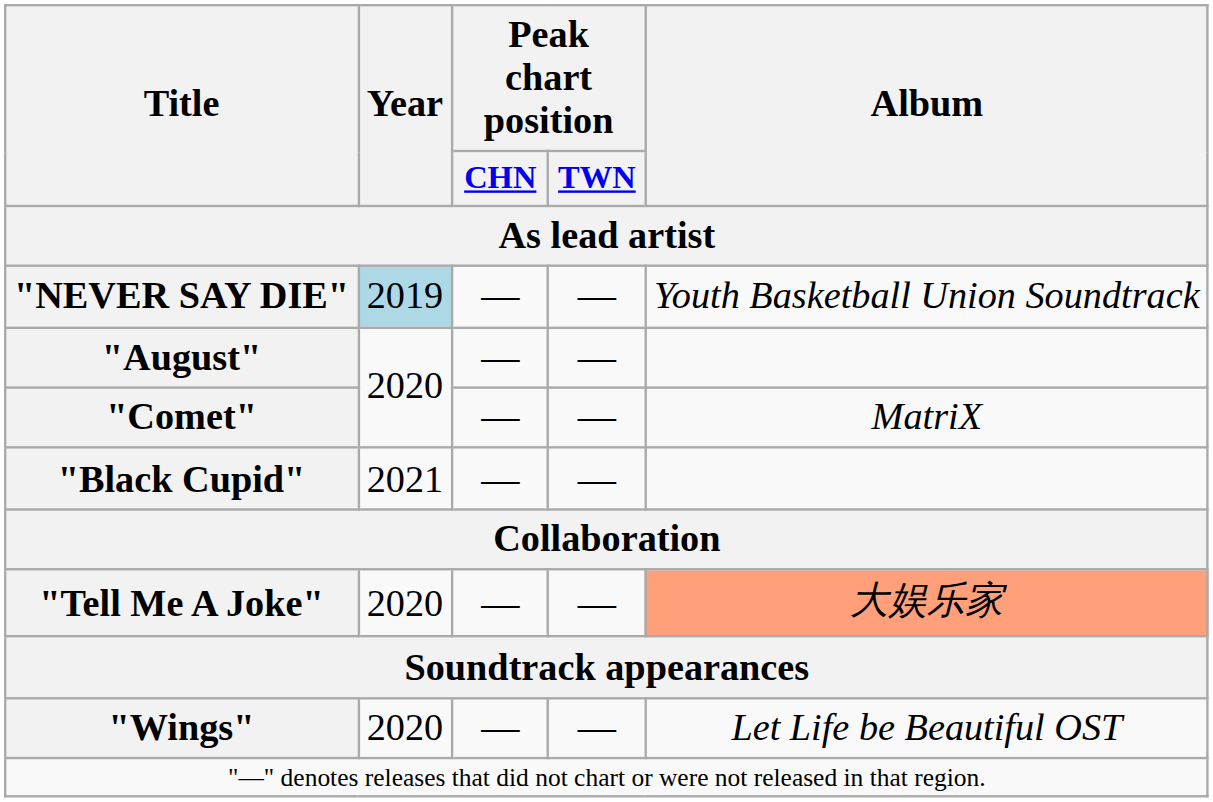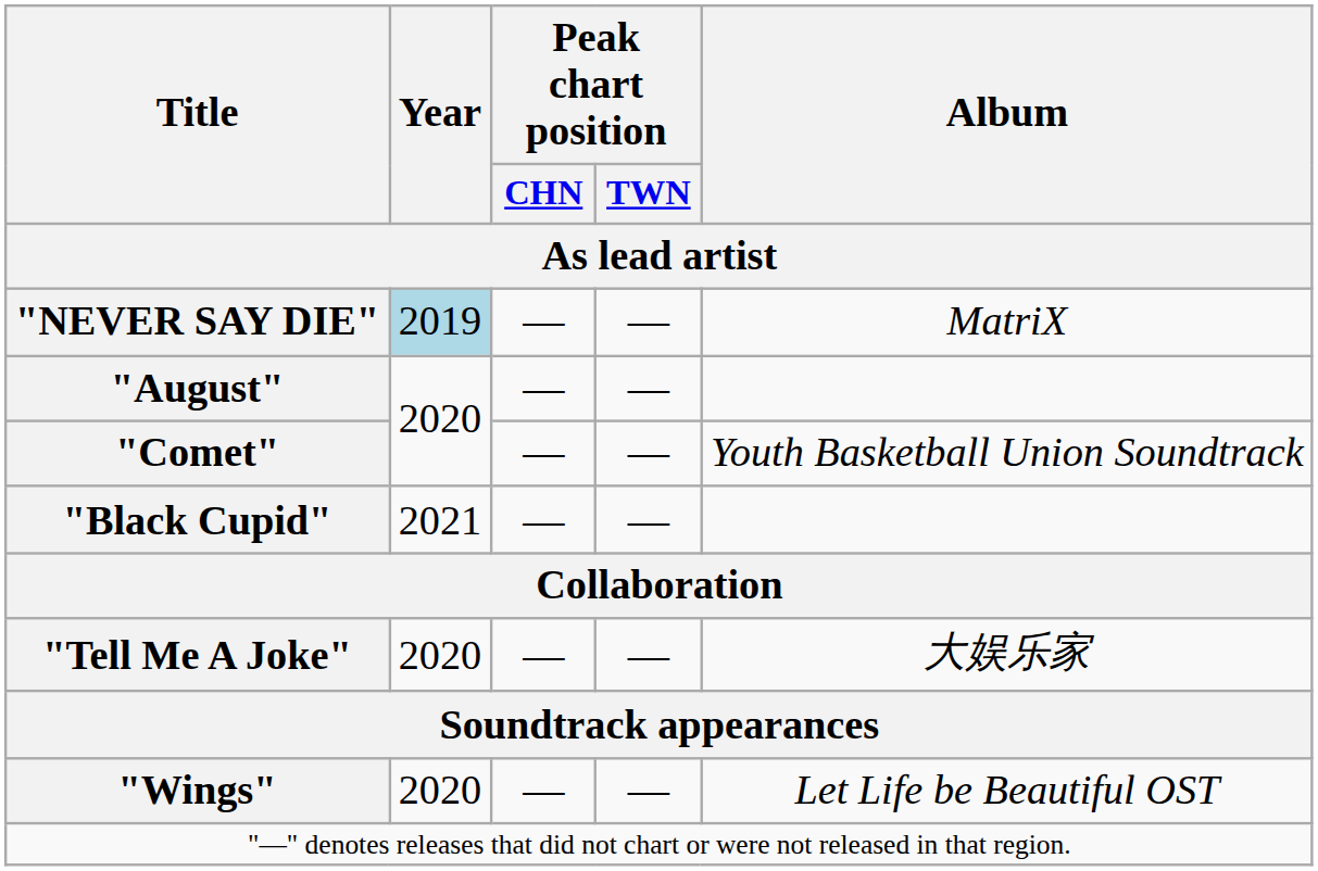"NEVER SAY DIE" | Album: Youth Basketball Union Soundtrack -> MatriX
"Comet" | Album: MatriX -> Youth Basketball Union Soundtrack
"Tell Me A Joke" | Album: lightsalmon background -> no background
